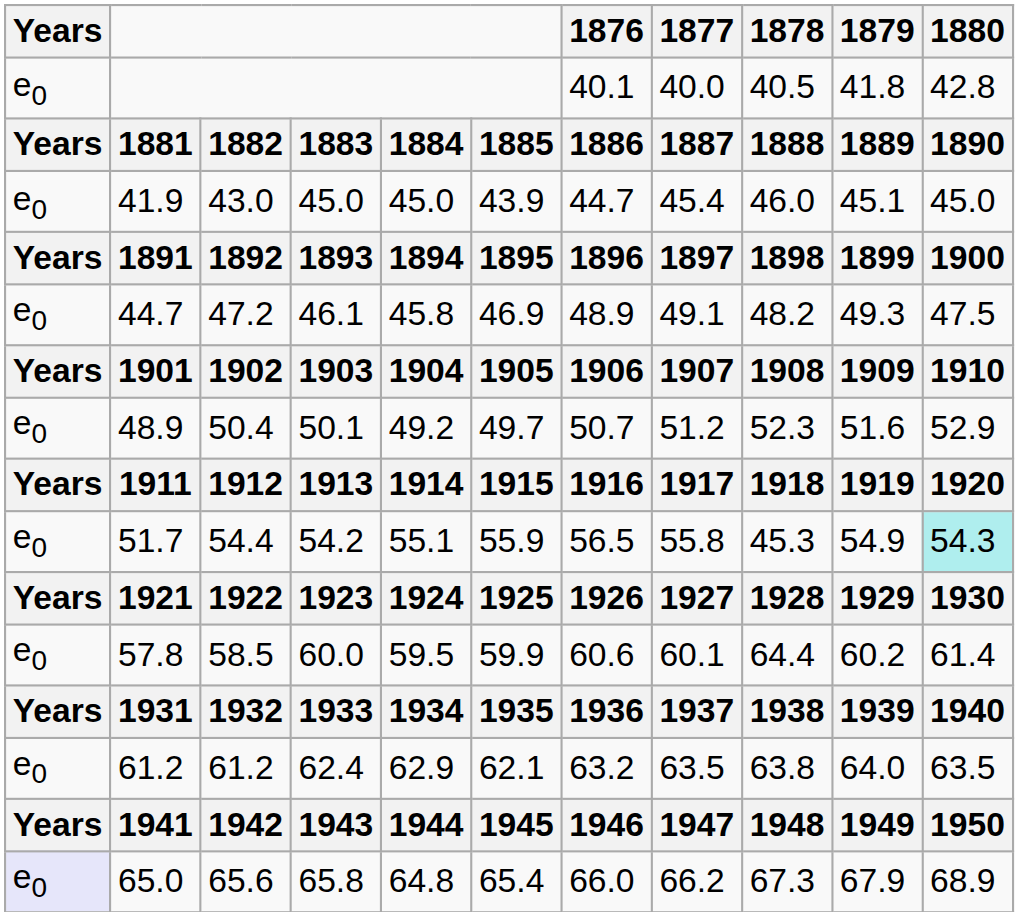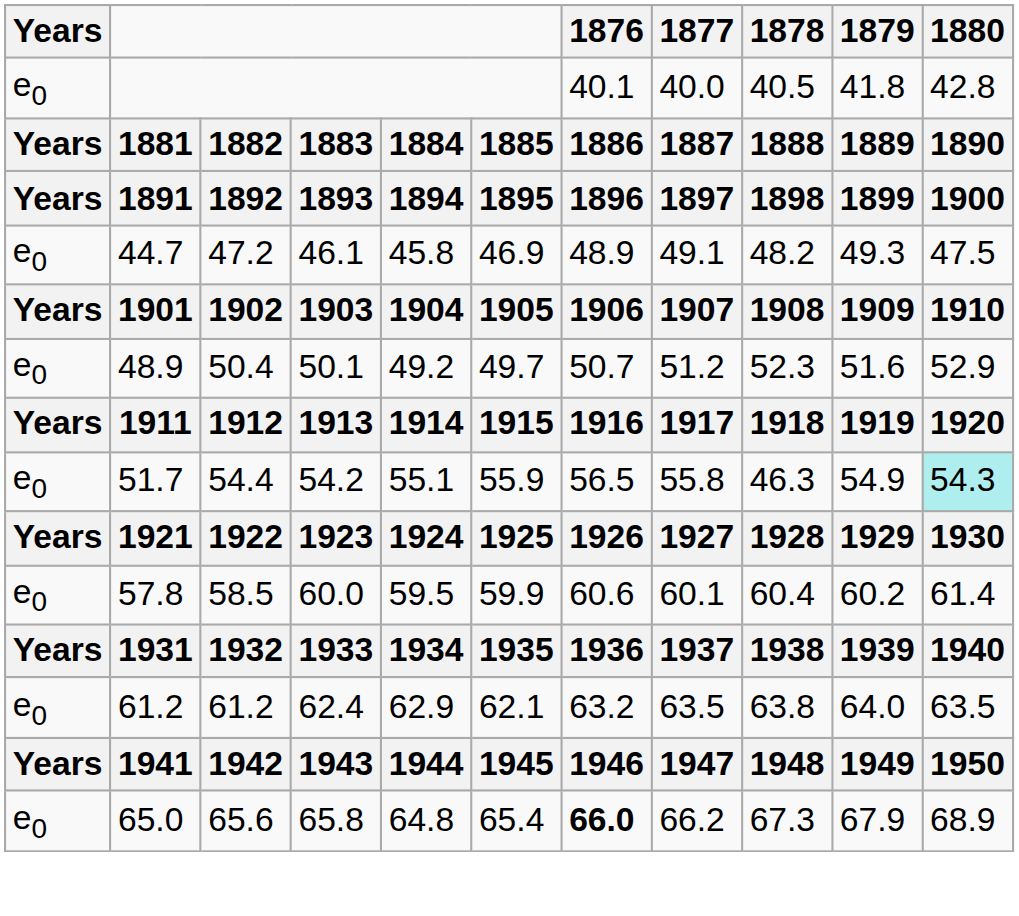- row: e0 | 41.9 | 43.0 | 45.0 | 45.0 | 43.9 | 44.7 | 45.4 | 46.0 | 45.1 | 45.0
51.7 | 1878: 45.3 -> 46.3
57.8 | 1878: 64.4 -> 60.4
65.0 | Years: lavender background -> no background
65.0 | 1876: normal -> bold
